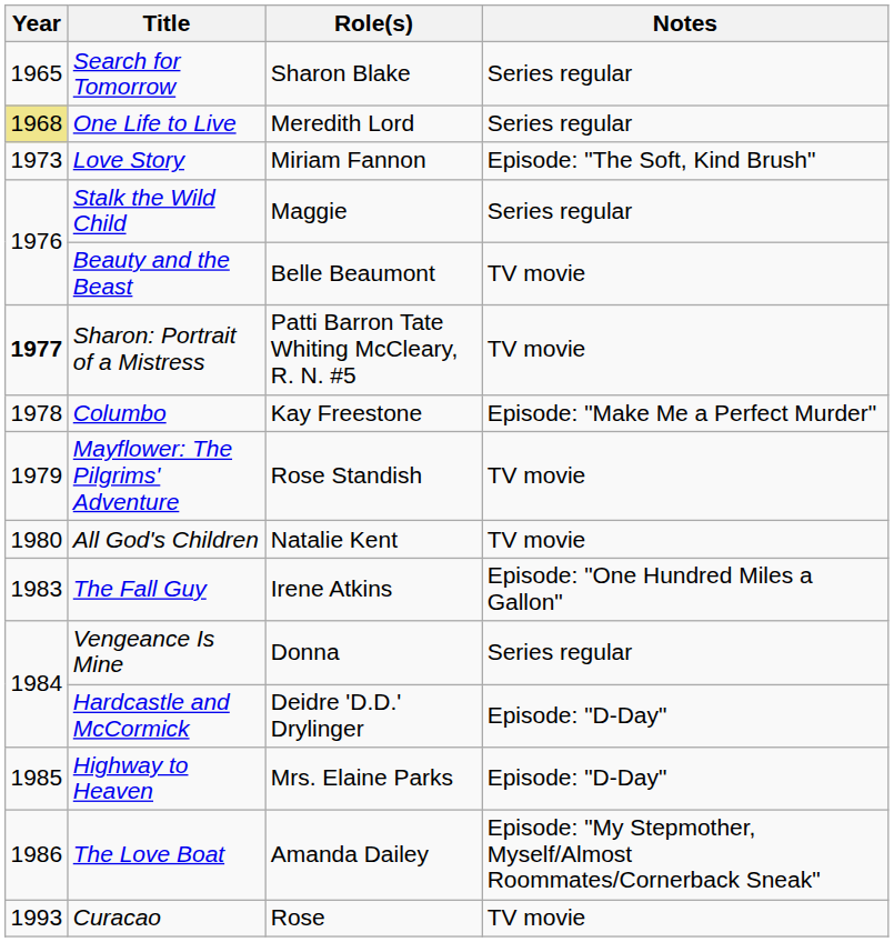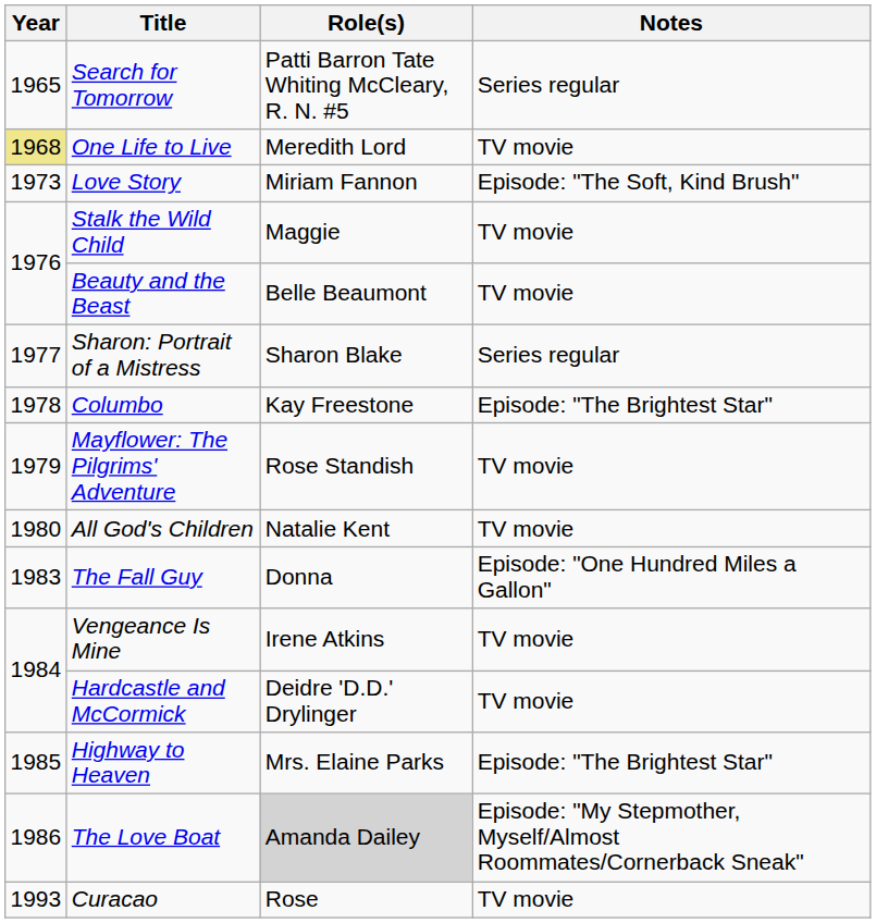Search for Tomorrow | Role(s): Sharon Blake -> Patti Barron Tate Whiting McCleary, R. N. #5
One Life to Live | Notes: Series regular -> TV movie
Stalk the Wild Child | Notes: Series regular -> TV movie
Sharon: Portrait of a Mistress | Year: bold -> normal
Sharon: Portrait of a Mistress | Role(s): Patti Barron Tate Whiting McCleary, R. N. #5 -> Sharon Blake
Sharon: Portrait of a Mistress | Notes: TV movie -> Series regular
Columbo | Notes: Episode: "Make Me a Perfect Murder" -> Episode: "The Brightest Star"
The Fall Guy | Role(s): Irene Atkins -> Donna
Vengeance Is Mine | Role(s): Donna -> Irene Atkins
Vengeance Is Mine | Notes: Series regular -> TV movie
Hardcastle and McCormick | Notes: Episode: "D-Day" -> TV movie
Highway to Heaven | Notes: Episode: "D-Day" -> Episode: "The Brightest Star"
The Love Boat | Role(s): no background -> lightgrey background
